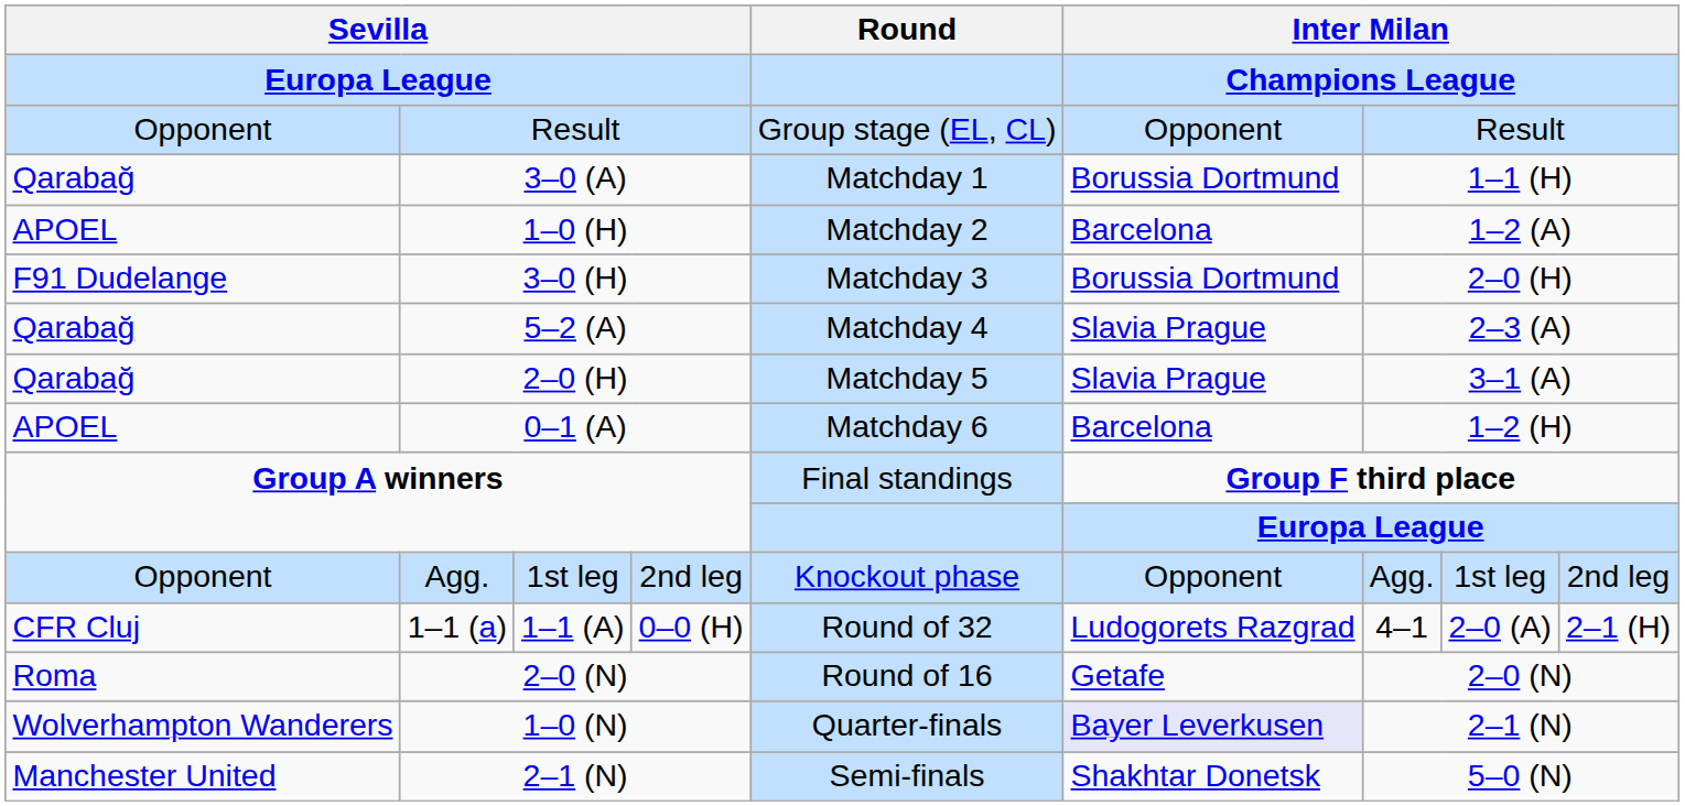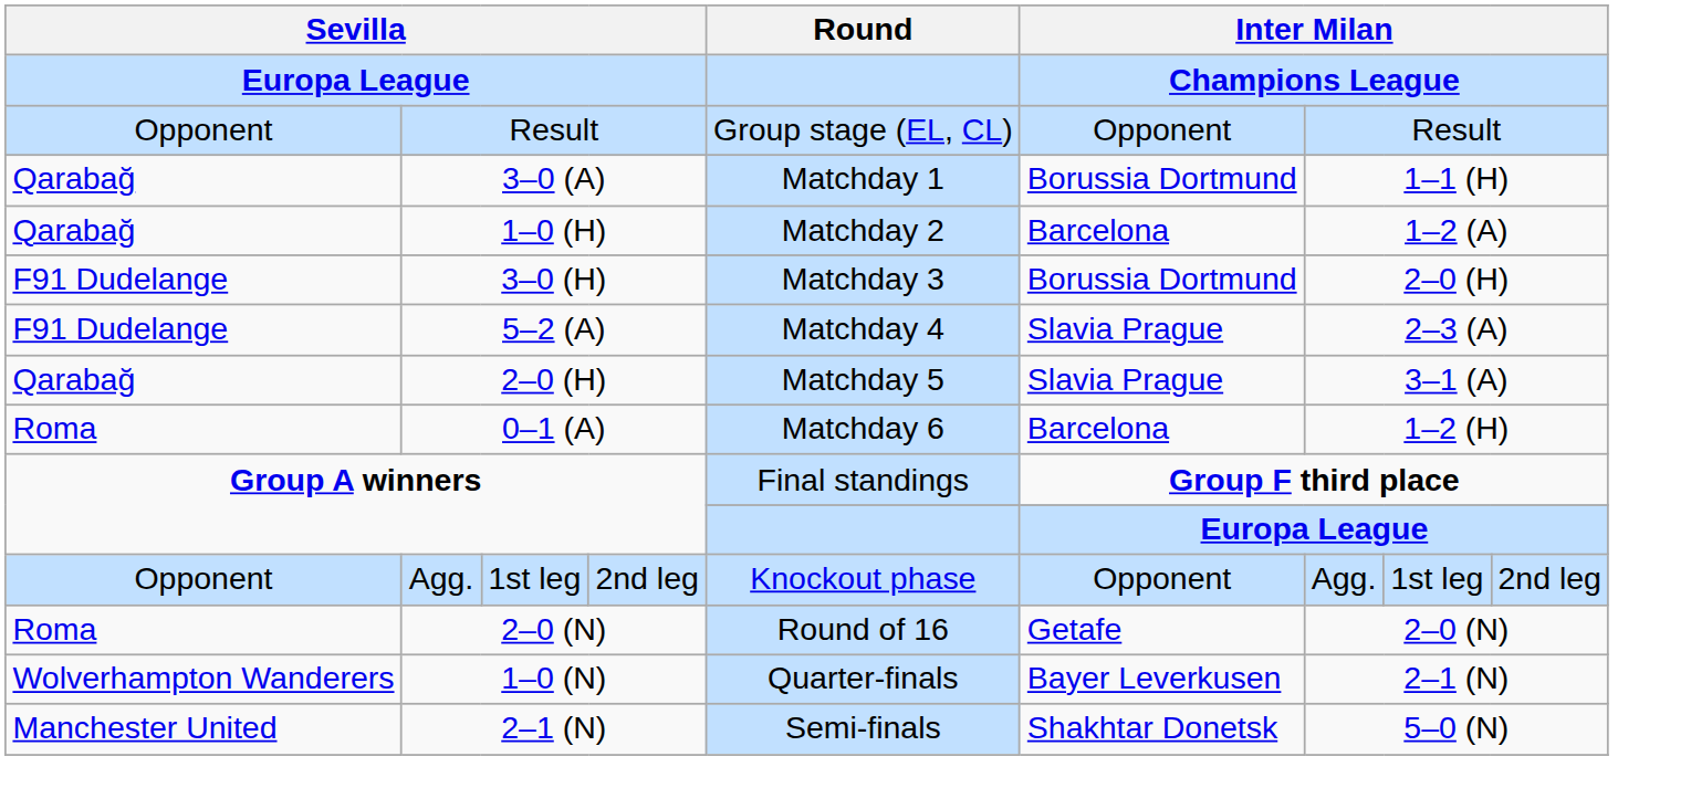1–0 (H) | column 1: APOEL -> Qarabağ
5–2 (A) | column 1: Qarabağ -> F91 Dudelange
0–1 (A) | column 1: APOEL -> Roma
- row: CFR Cluj | 1–1 (a) | 1–1 (A) | 0–0 (H) | Round of 32 | Ludogorets Razgrad | 4–1 | 2–0 (A) | 2–1 (H)
1–0 (N) | column 6: lavender background -> no background
